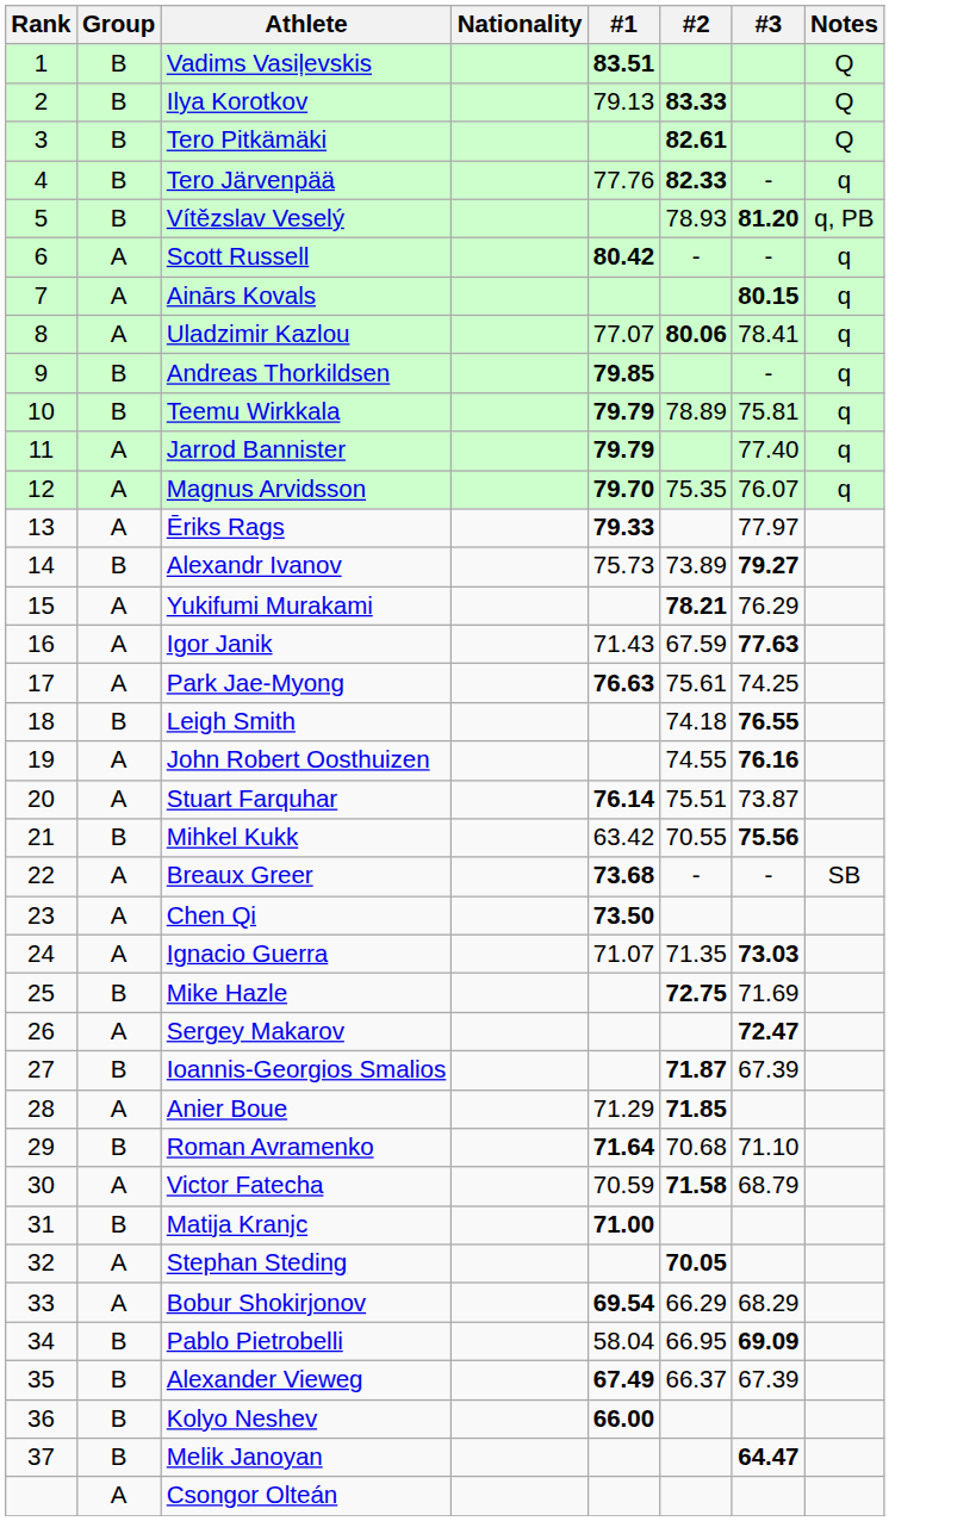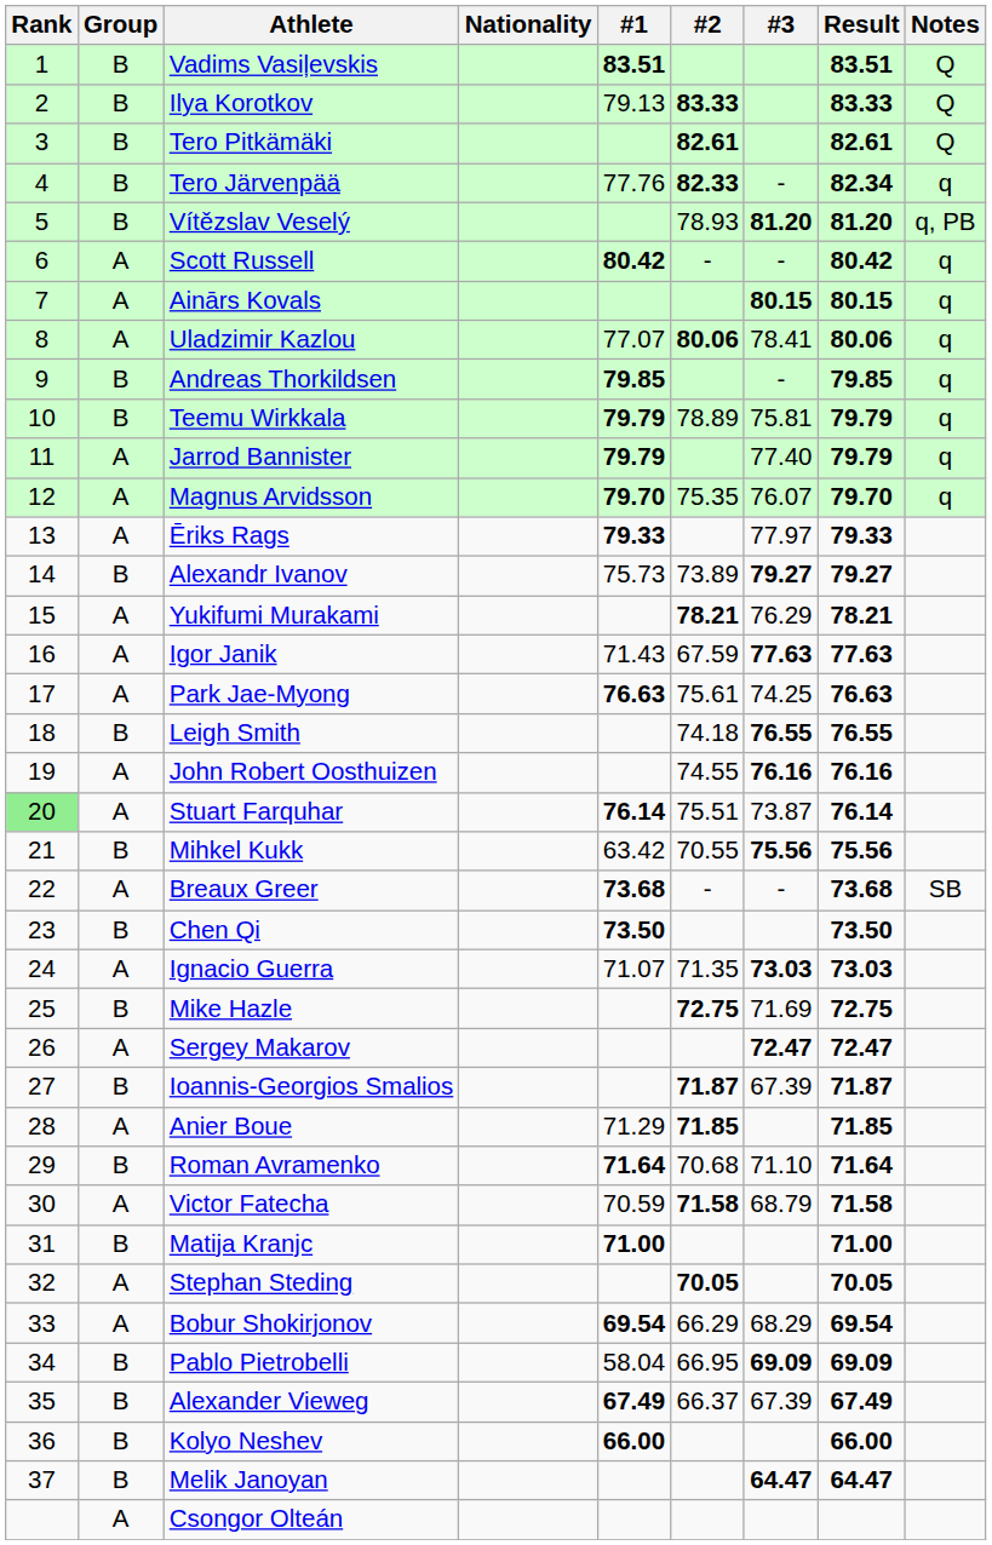+ column: Result | 83.51 | 83.33 | 82.61 | 82.34 | 81.20 | 80.42 | 80.15 | 80.06 | 79.85 | 79.79 | 79.79 | 79.70 | 79.33 | 79.27 | 78.21 | 77.63 | 76.63 | 76.55 | 76.16 | 76.14 | 75.56 | 73.68 | 73.50 | 73.03 | 72.75 | 72.47 | 71.87 | 71.85 | 71.64 | 71.58 | 71.00 | 70.05 | 69.54 | 69.09 | 67.49 | 66.00 | 64.47
Stuart Farquhar | Rank: no background -> lightgreen background
Chen Qi | Group: A -> B
